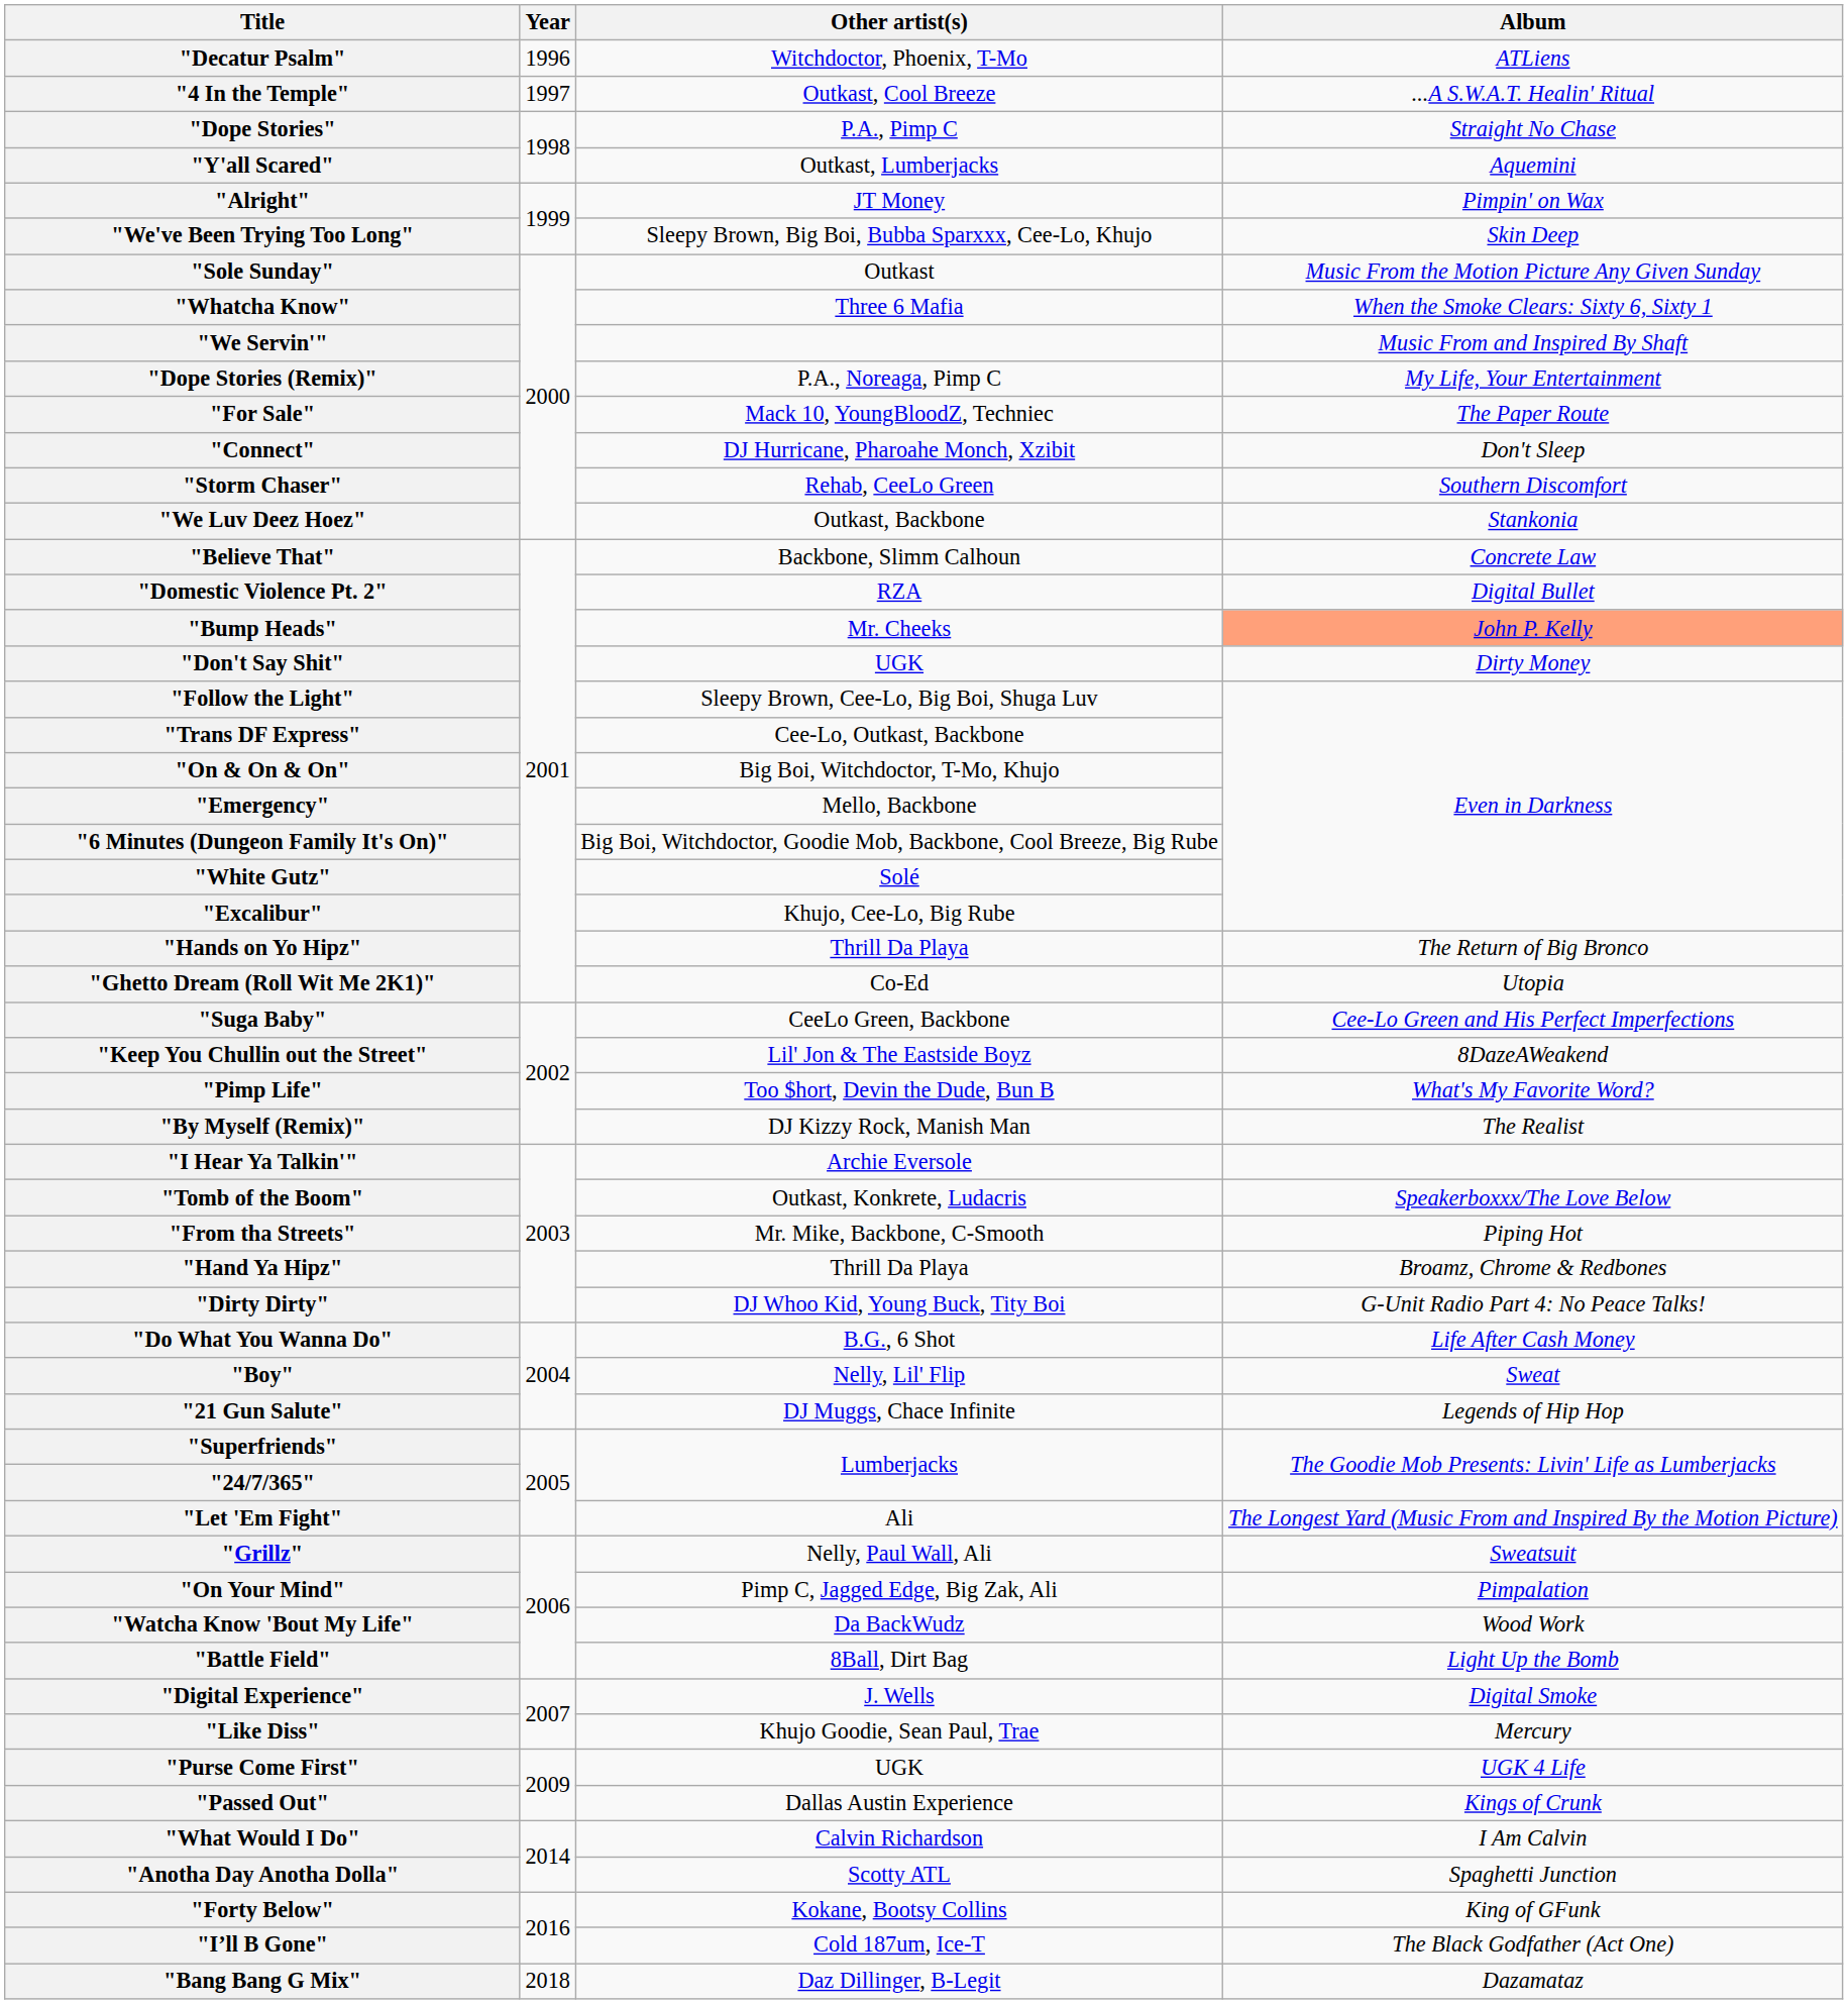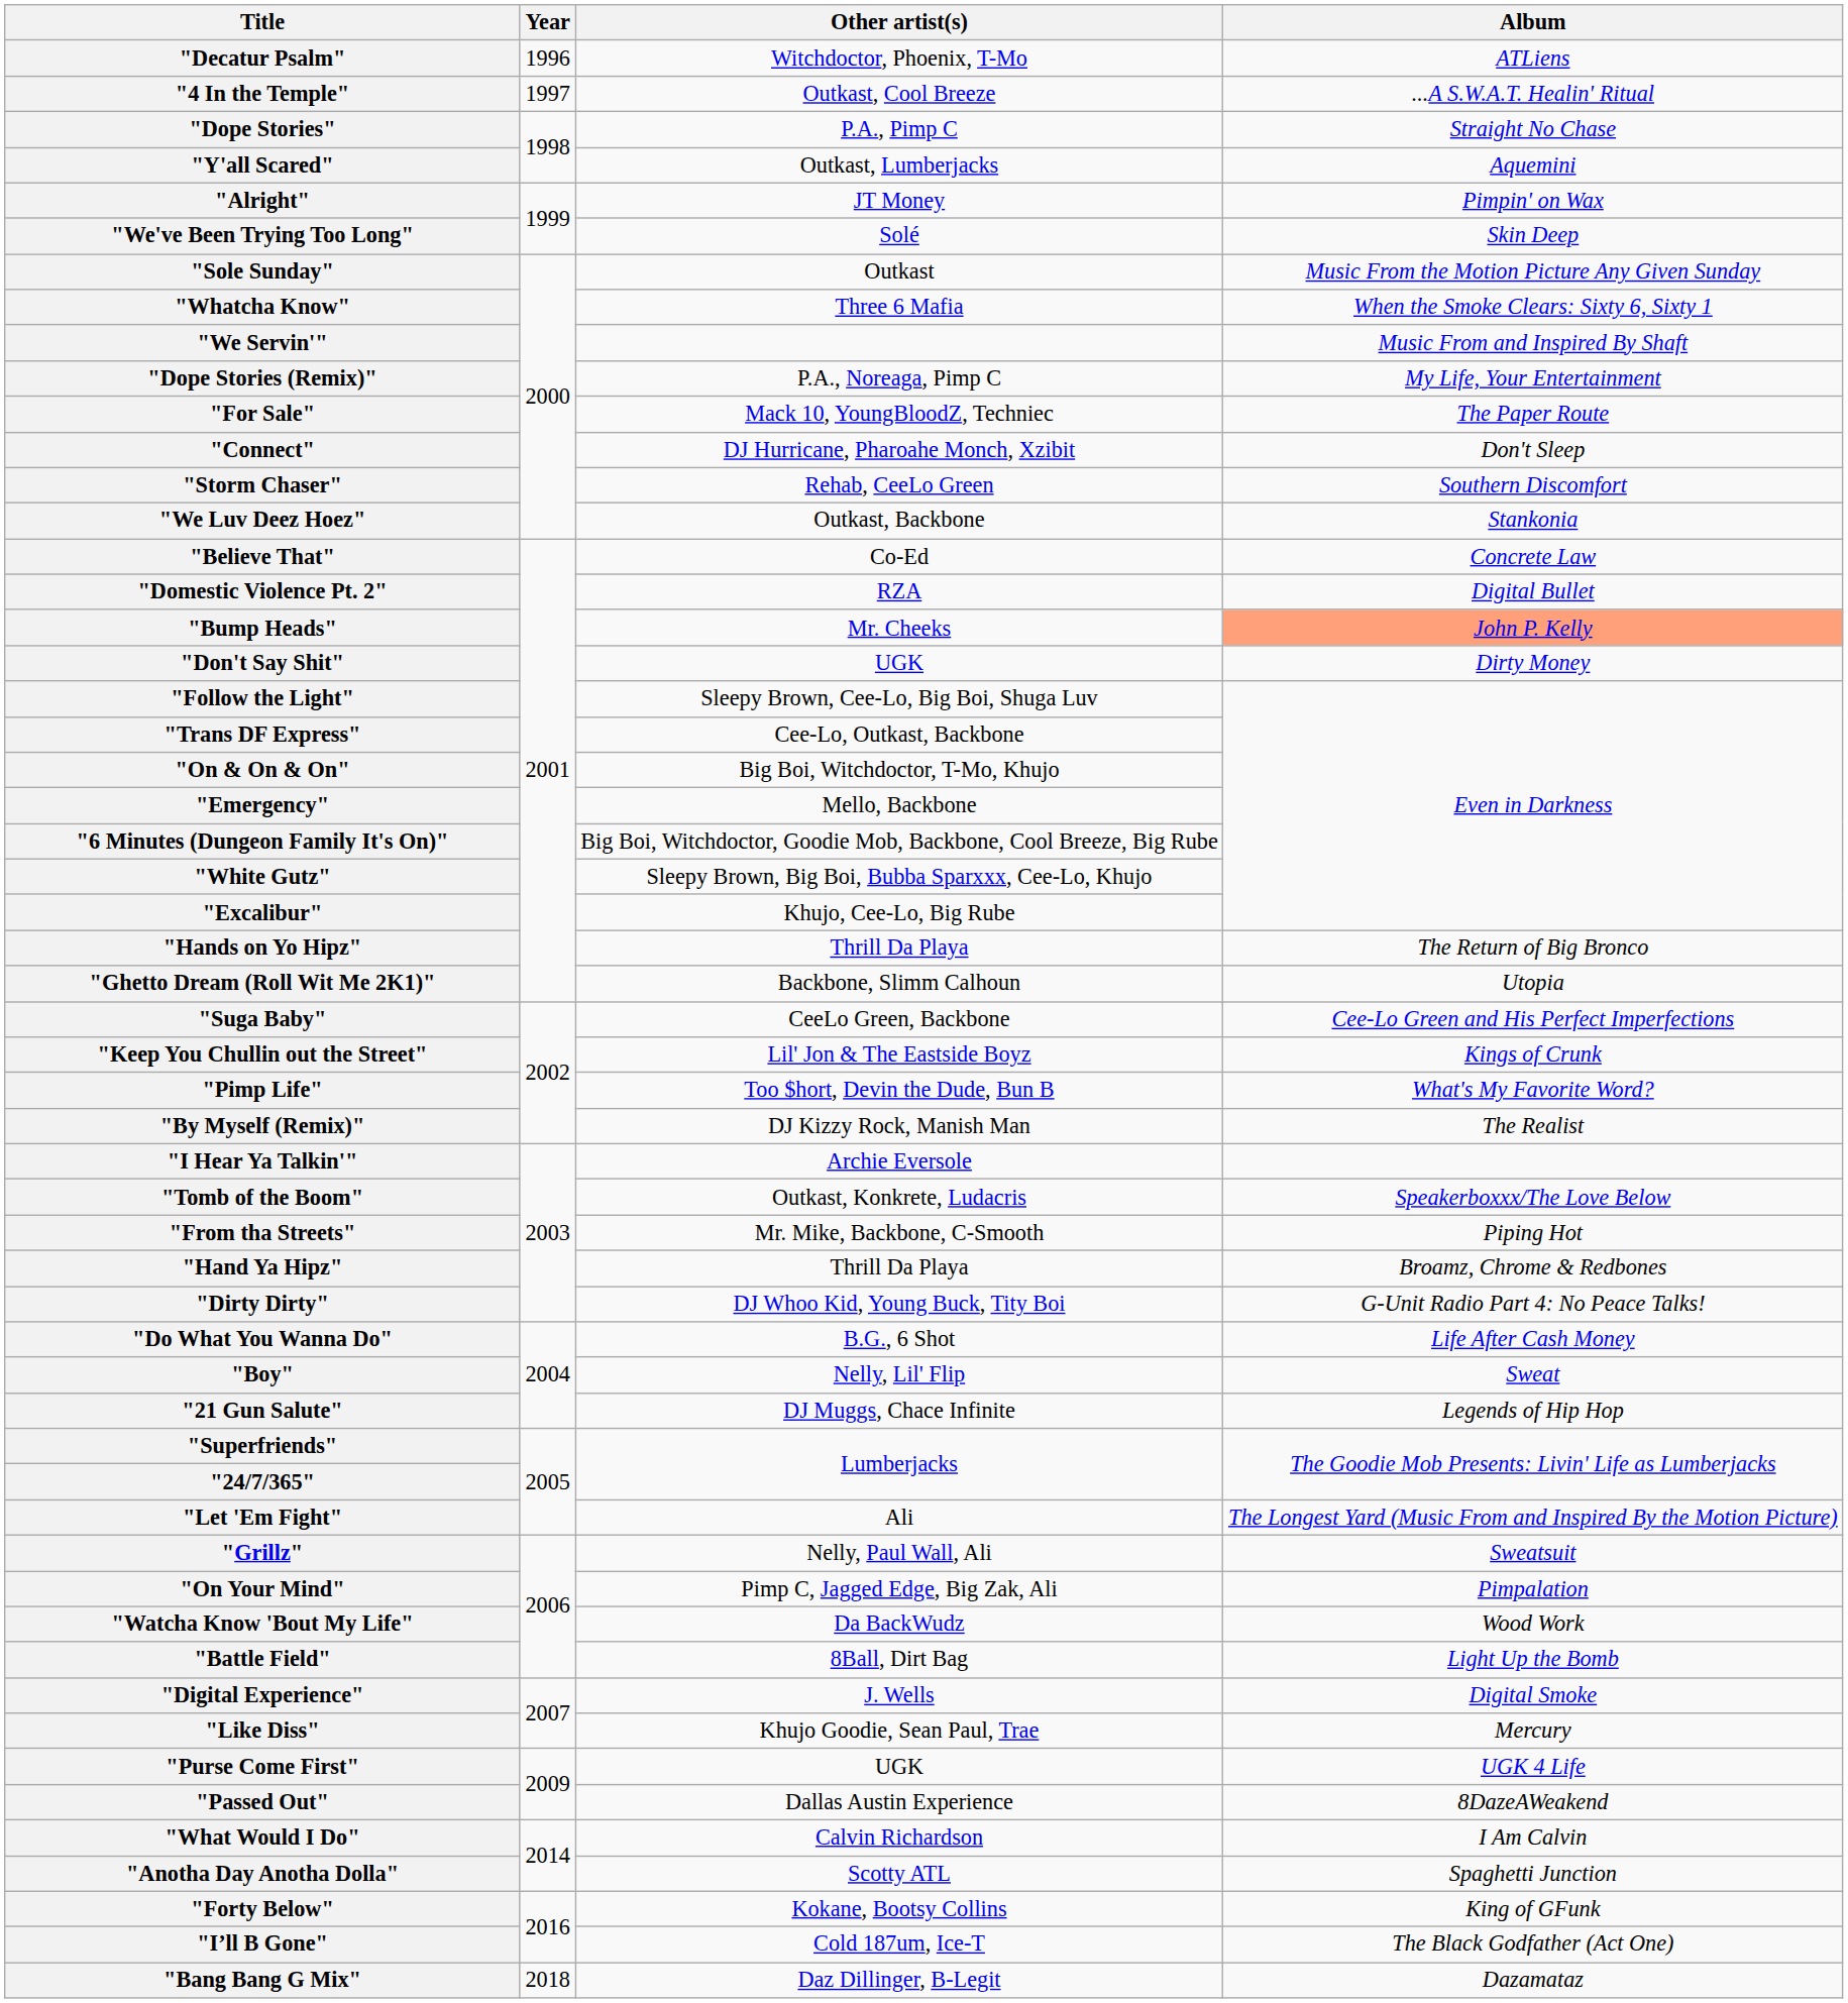"We've Been Trying Too Long" | Other artist(s): Sleepy Brown, Big Boi, Bubba Sparxxx, Cee-Lo, Khujo -> Solé
"Believe That" | Other artist(s): Backbone, Slimm Calhoun -> Co-Ed
"White Gutz" | Other artist(s): Solé -> Sleepy Brown, Big Boi, Bubba Sparxxx, Cee-Lo, Khujo
"Ghetto Dream (Roll Wit Me 2K1)" | Other artist(s): Co-Ed -> Backbone, Slimm Calhoun
"Keep You Chullin out the Street" | Album: 8DazeAWeakend -> Kings of Crunk
"Passed Out" | Album: Kings of Crunk -> 8DazeAWeakend
